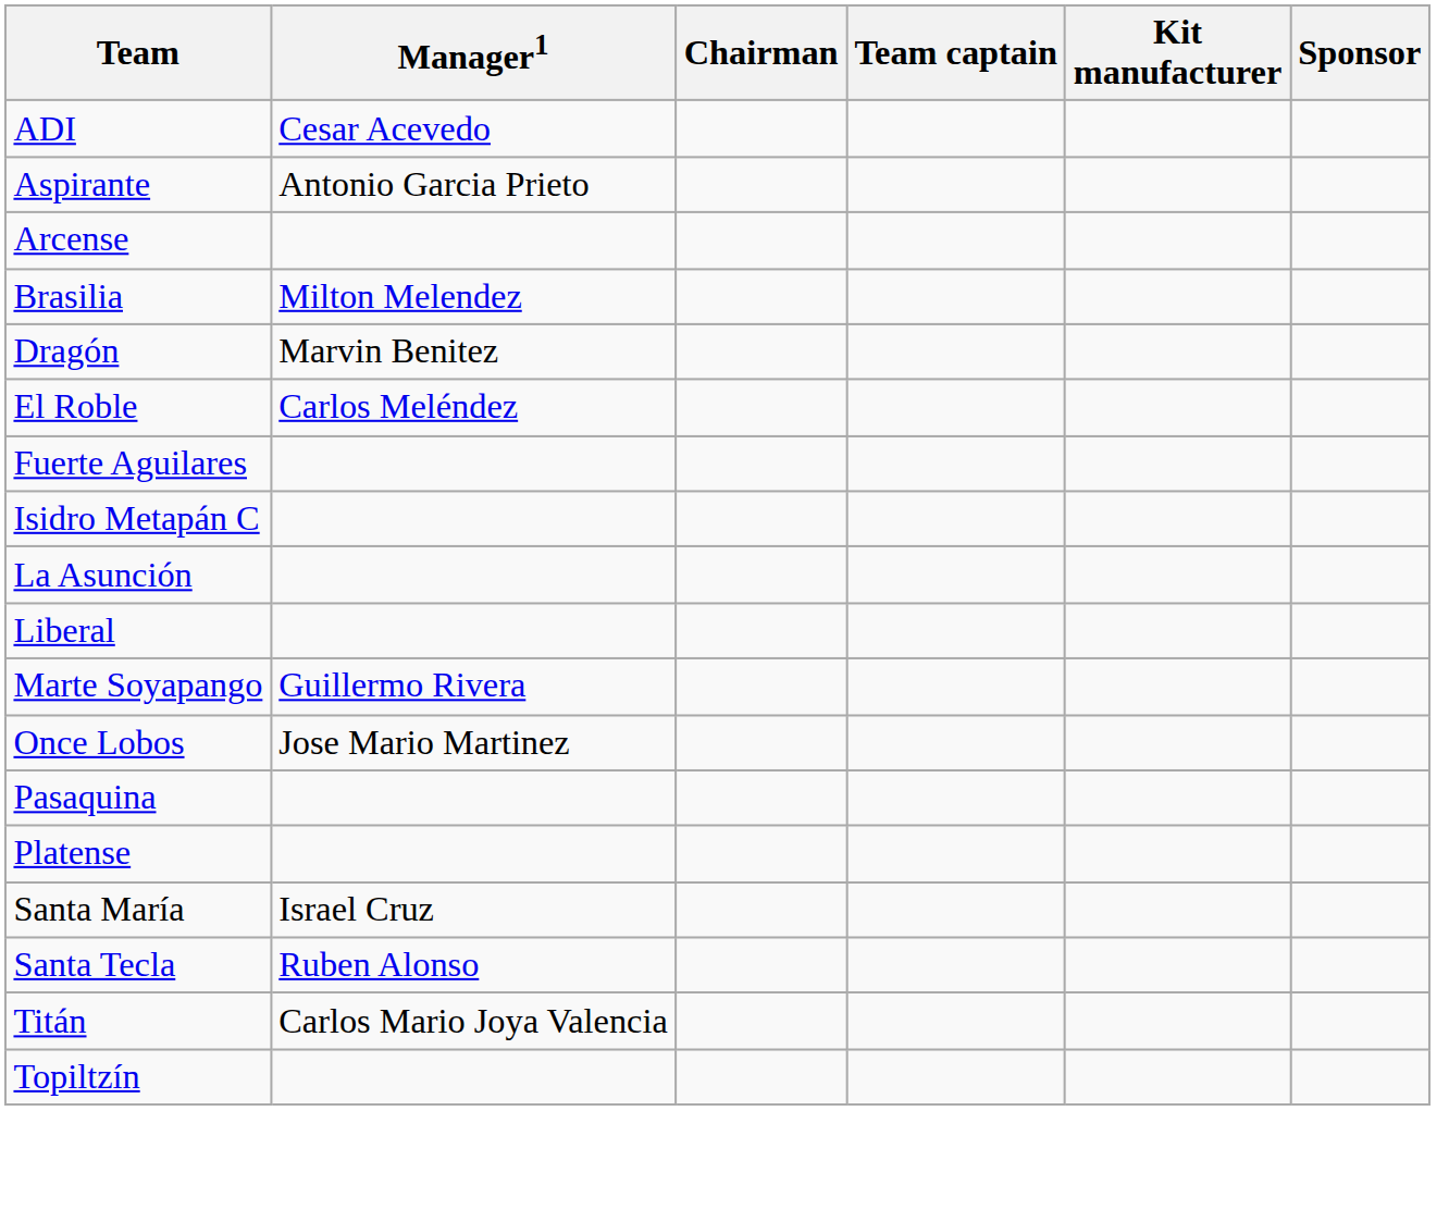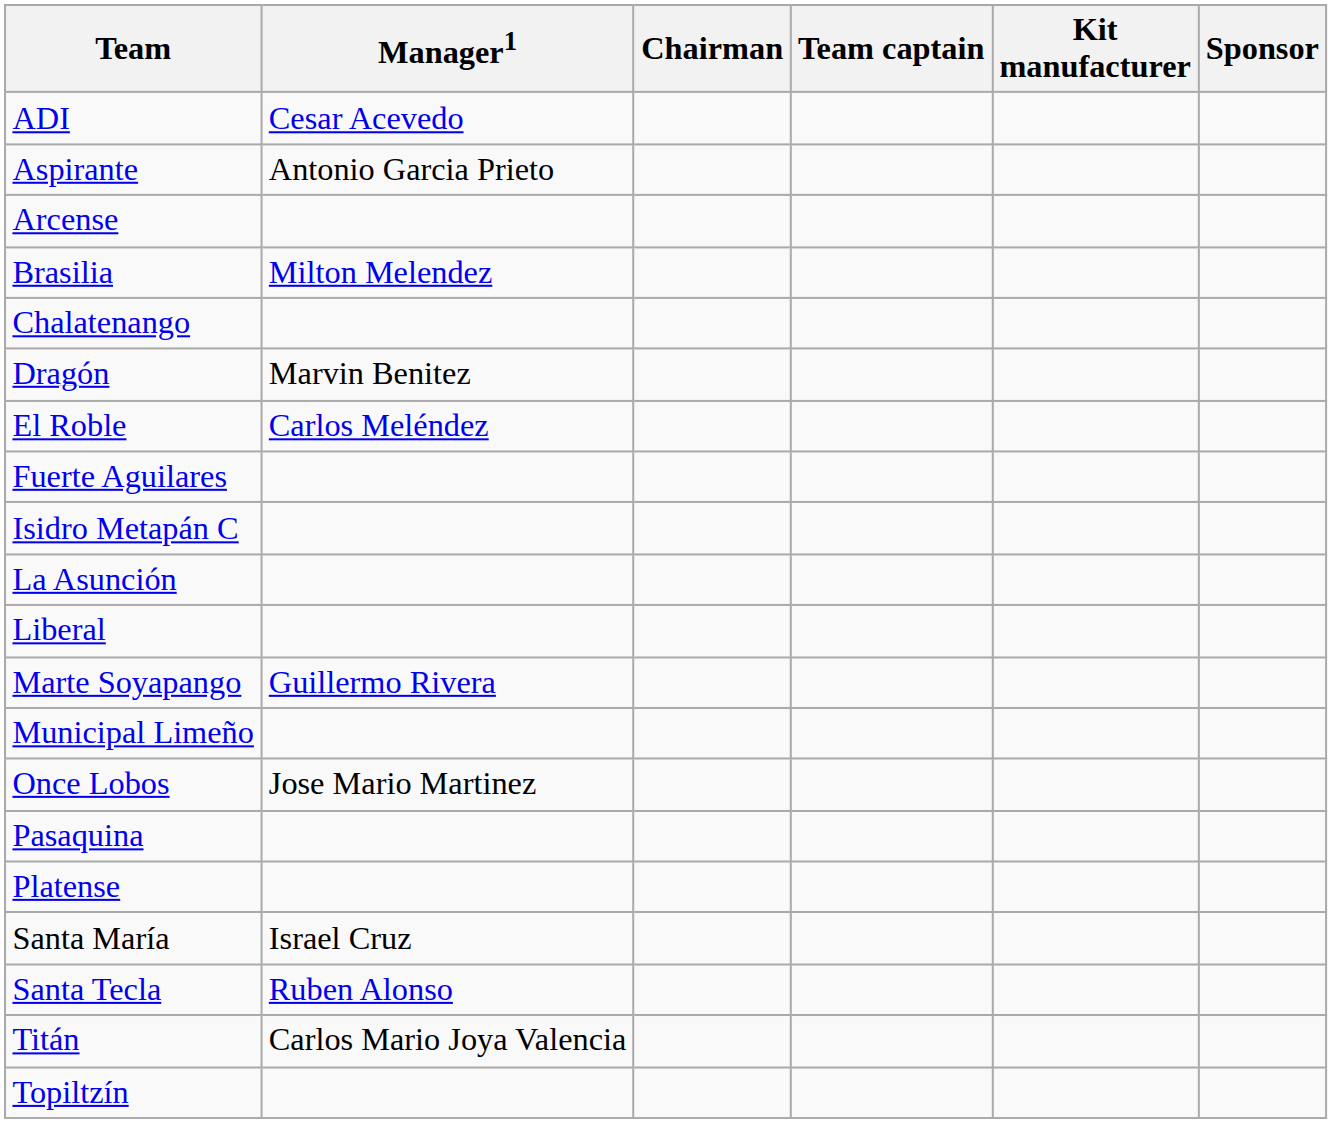+ row: Chalatenango
+ row: Municipal Limeño
